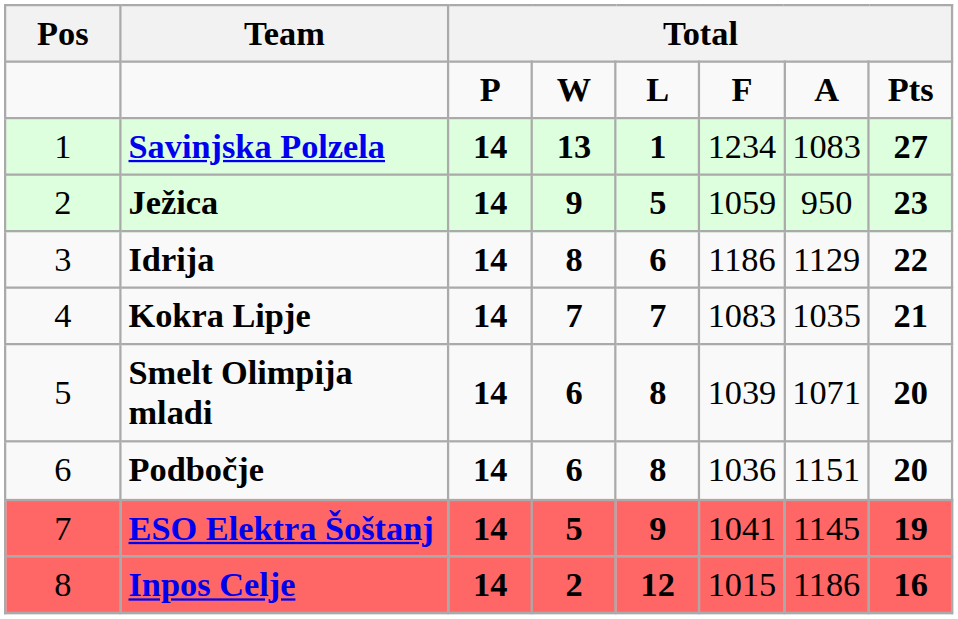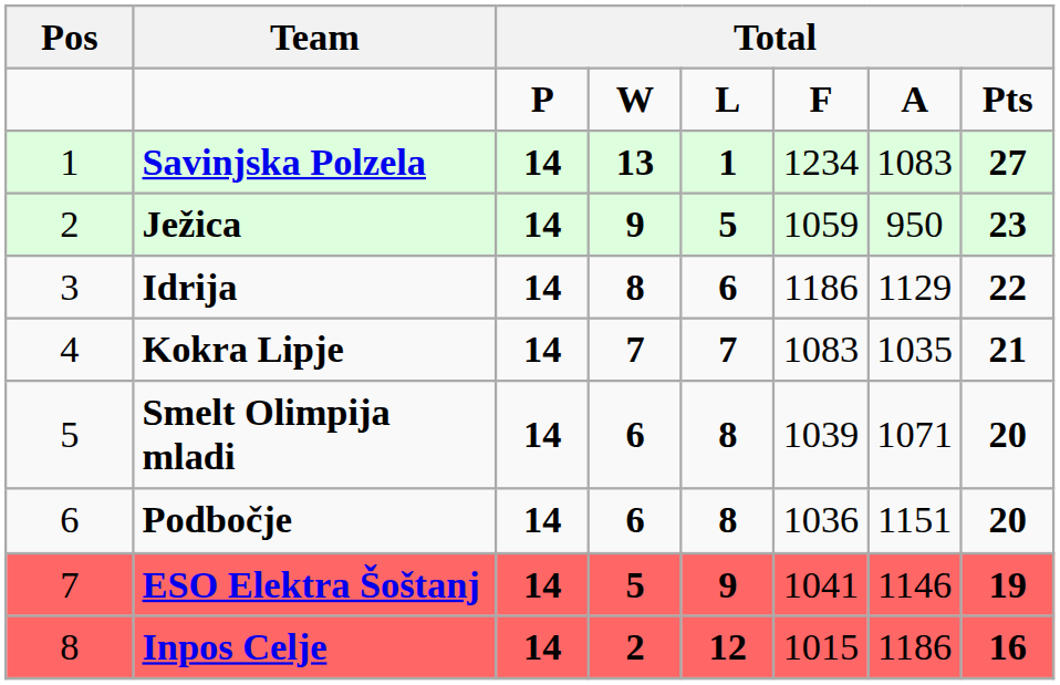ESO Elektra Šoštanj | column 7: 1145 -> 1146
